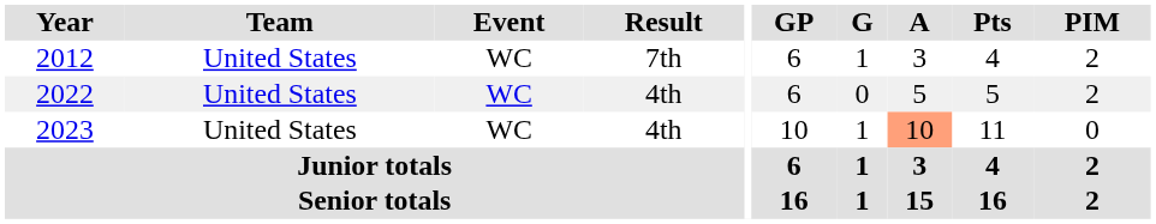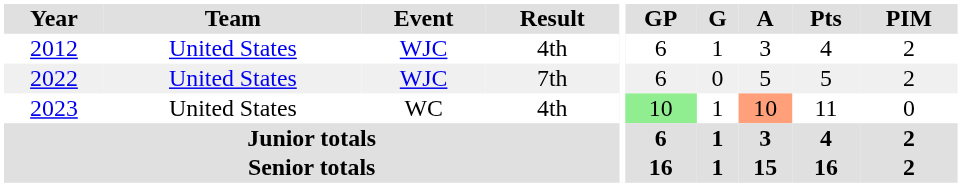2012 | Event: WC -> WJC
2012 | Result: 7th -> 4th
2022 | Event: WC -> WJC
2022 | Result: 4th -> 7th
2023 | GP: no background -> lightgreen background
